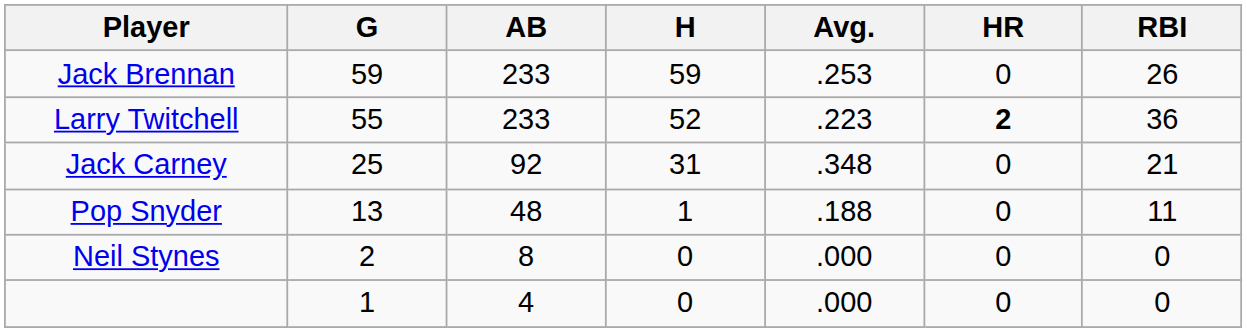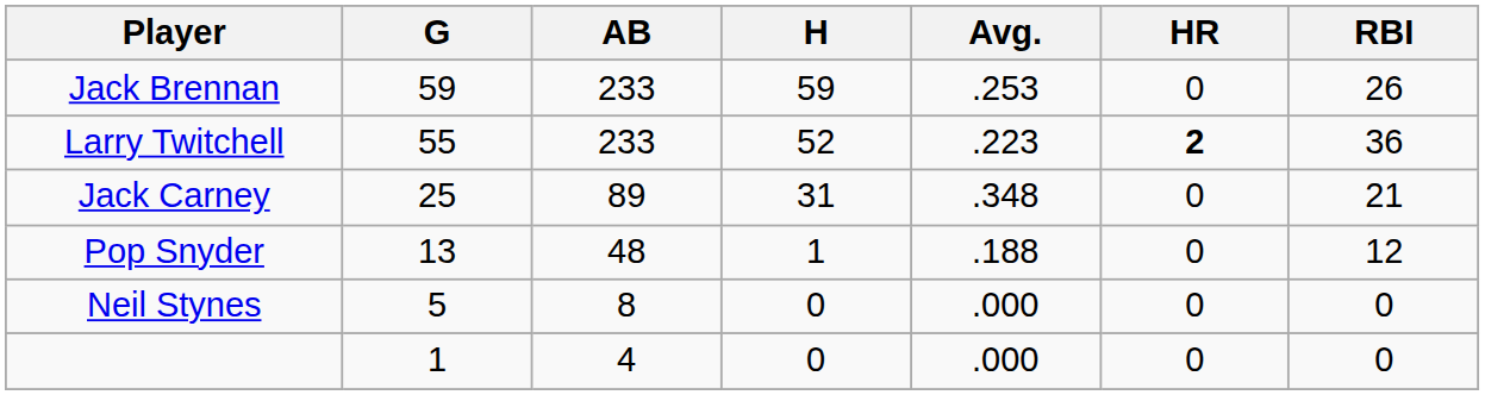Jack Carney | AB: 92 -> 89
Pop Snyder | RBI: 11 -> 12
Neil Stynes | G: 2 -> 5
